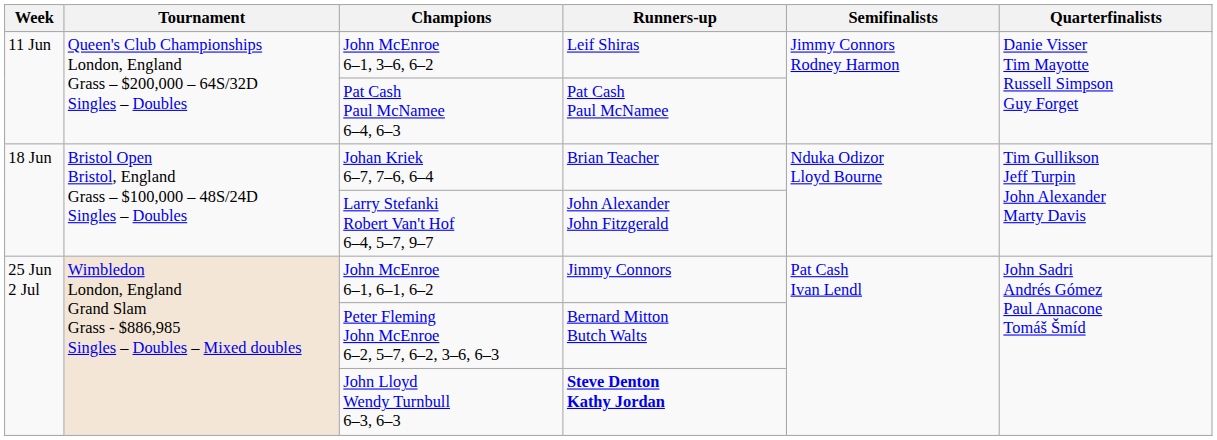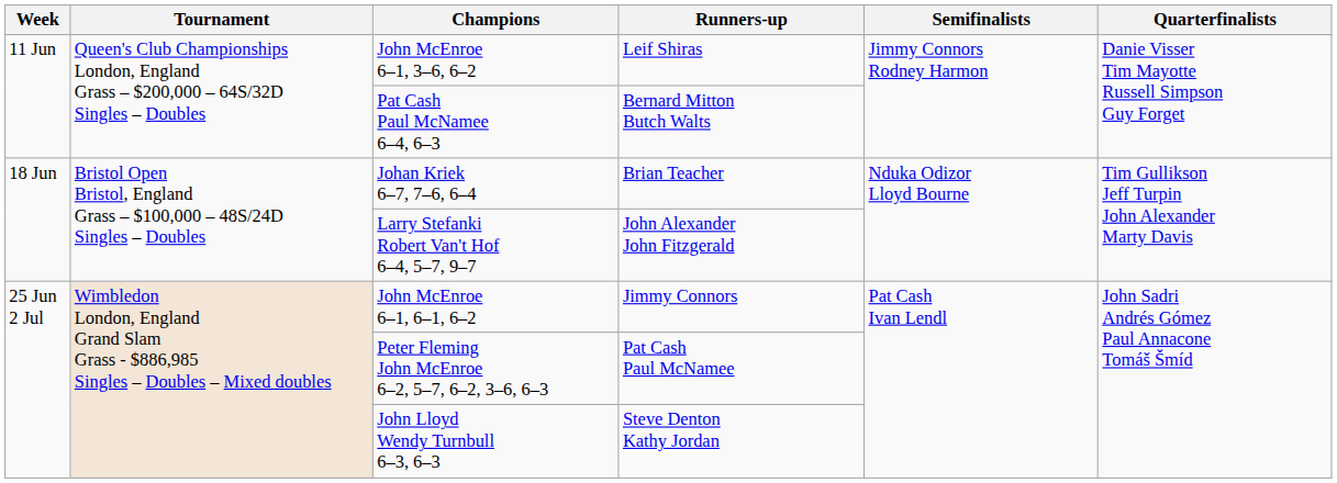Pat Cash Paul McNamee 6–4, 6–3 | Runners-up: Pat Cash Paul McNamee -> Bernard Mitton Butch Walts
Peter Fleming John McEnroe 6–2, 5–7, 6–2, 3–6, 6–3 | Runners-up: Bernard Mitton Butch Walts -> Pat Cash Paul McNamee
John Lloyd Wendy Turnbull 6–3, 6–3 | Runners-up: bold -> normal
